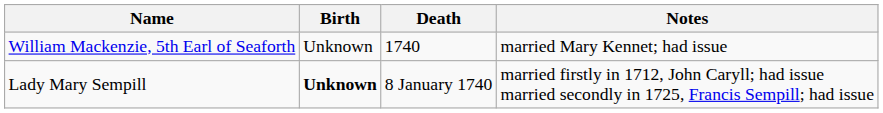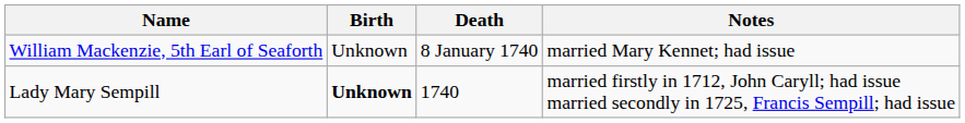William Mackenzie, 5th Earl of Seaforth | Death: 1740 -> 8 January 1740
Lady Mary Sempill | Death: 8 January 1740 -> 1740
